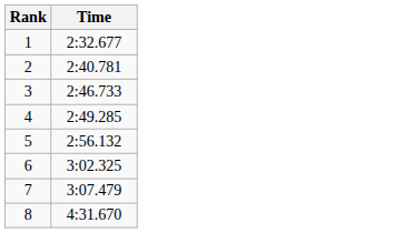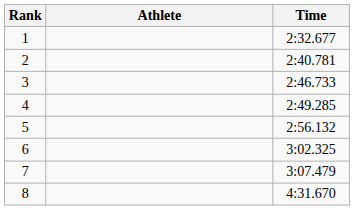+ column: Athlete
